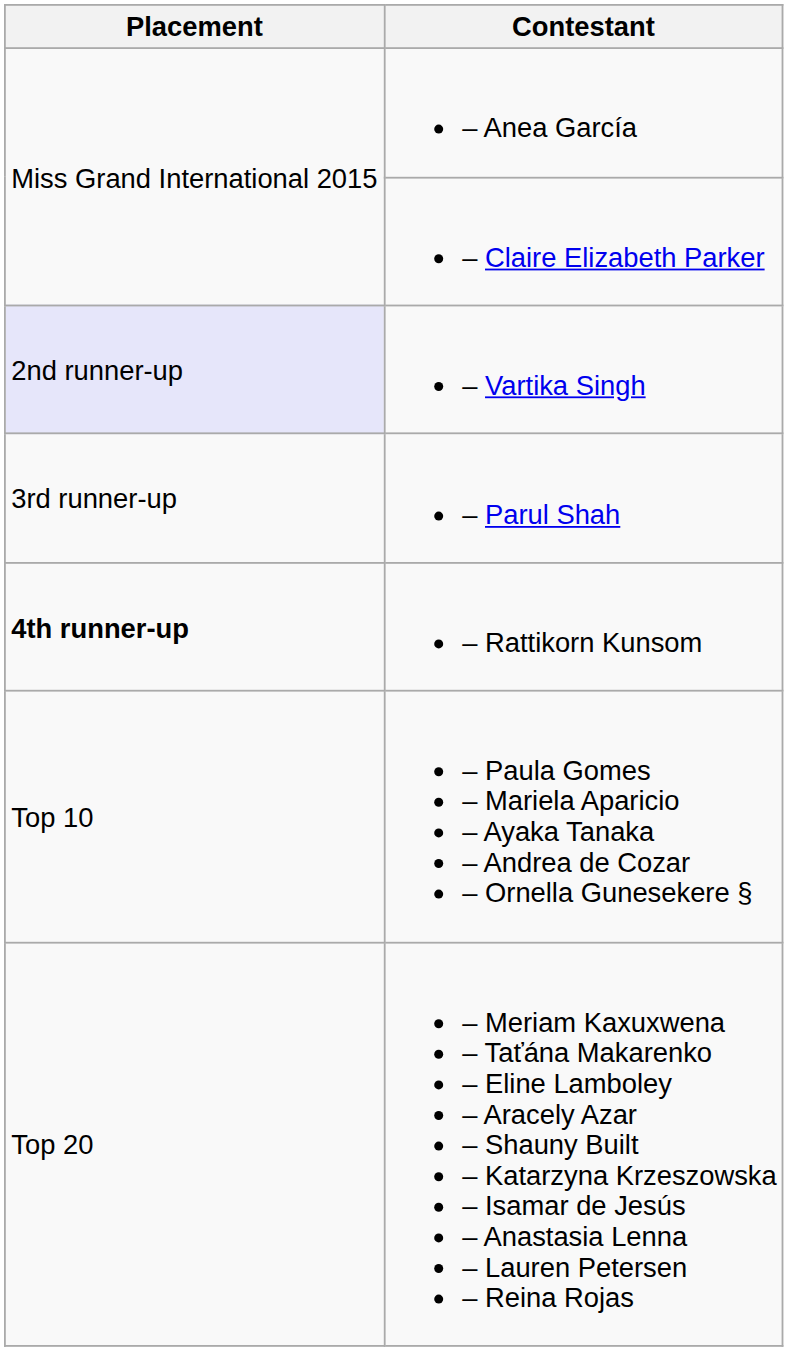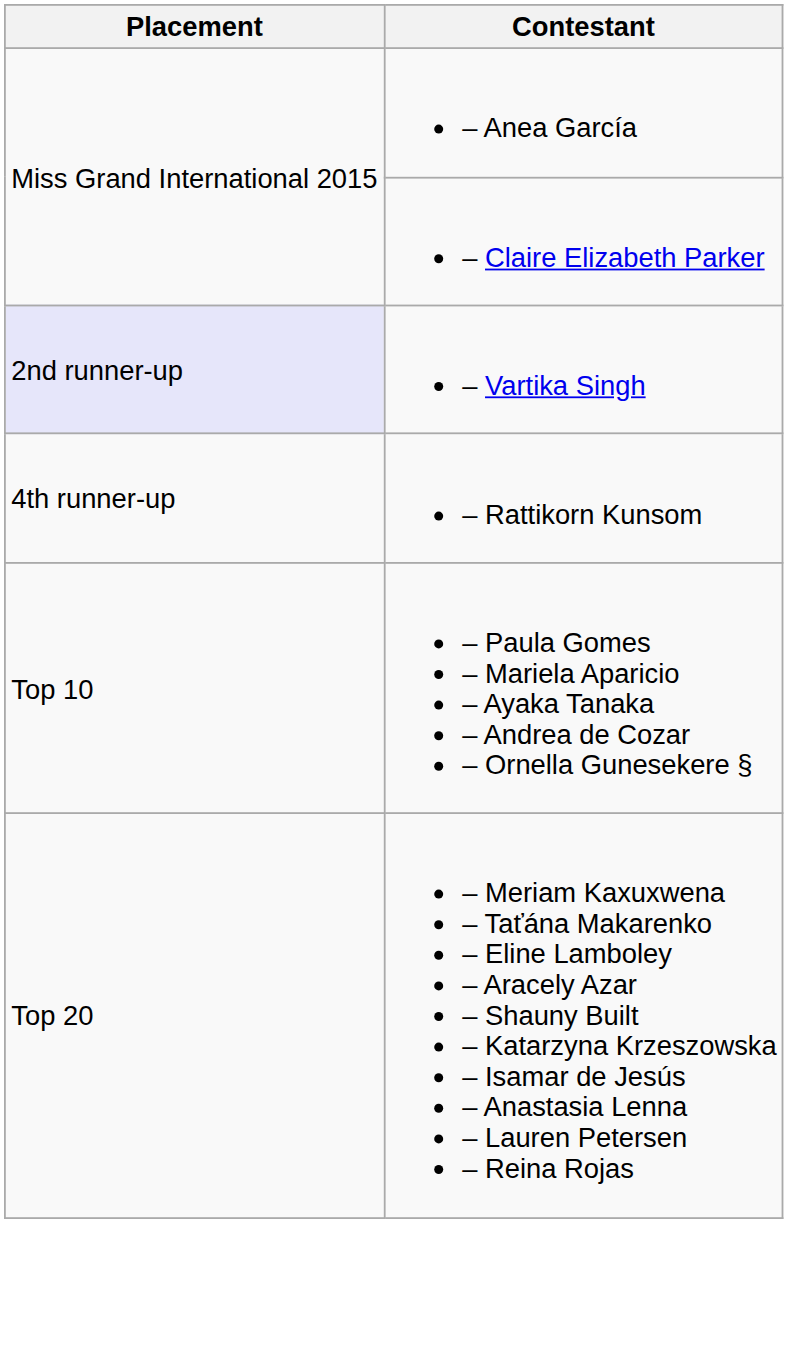- row: 3rd runner-up | – Parul Shah
– Rattikorn Kunsom | Placement: bold -> normal
